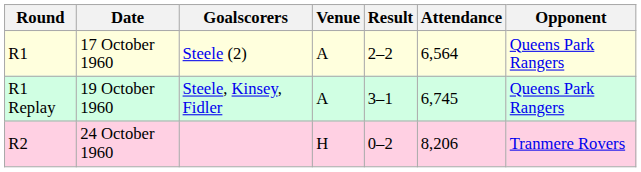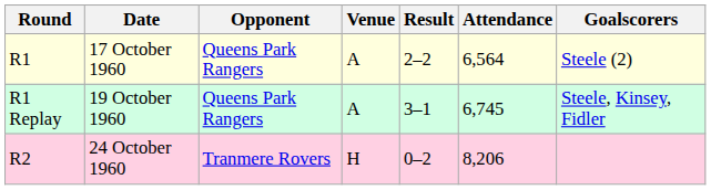columns swapped: Opponent <-> Goalscorers
